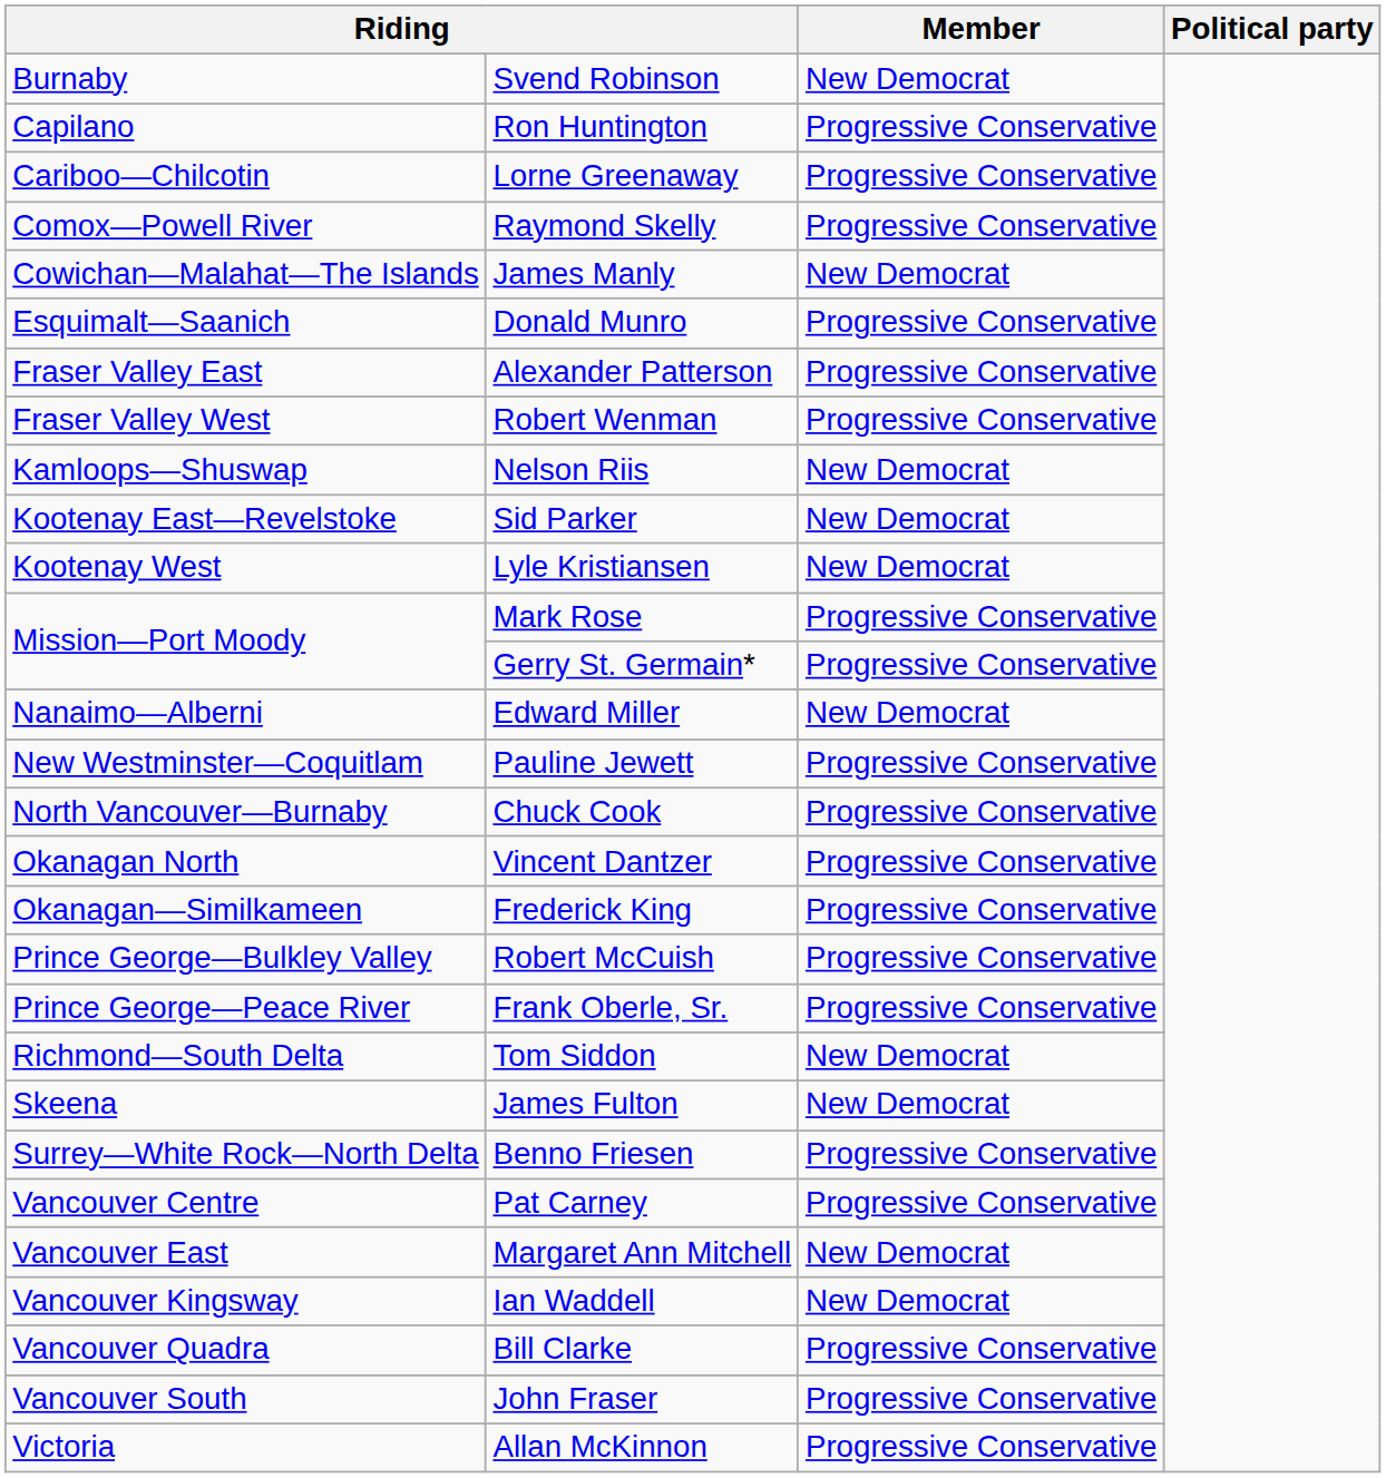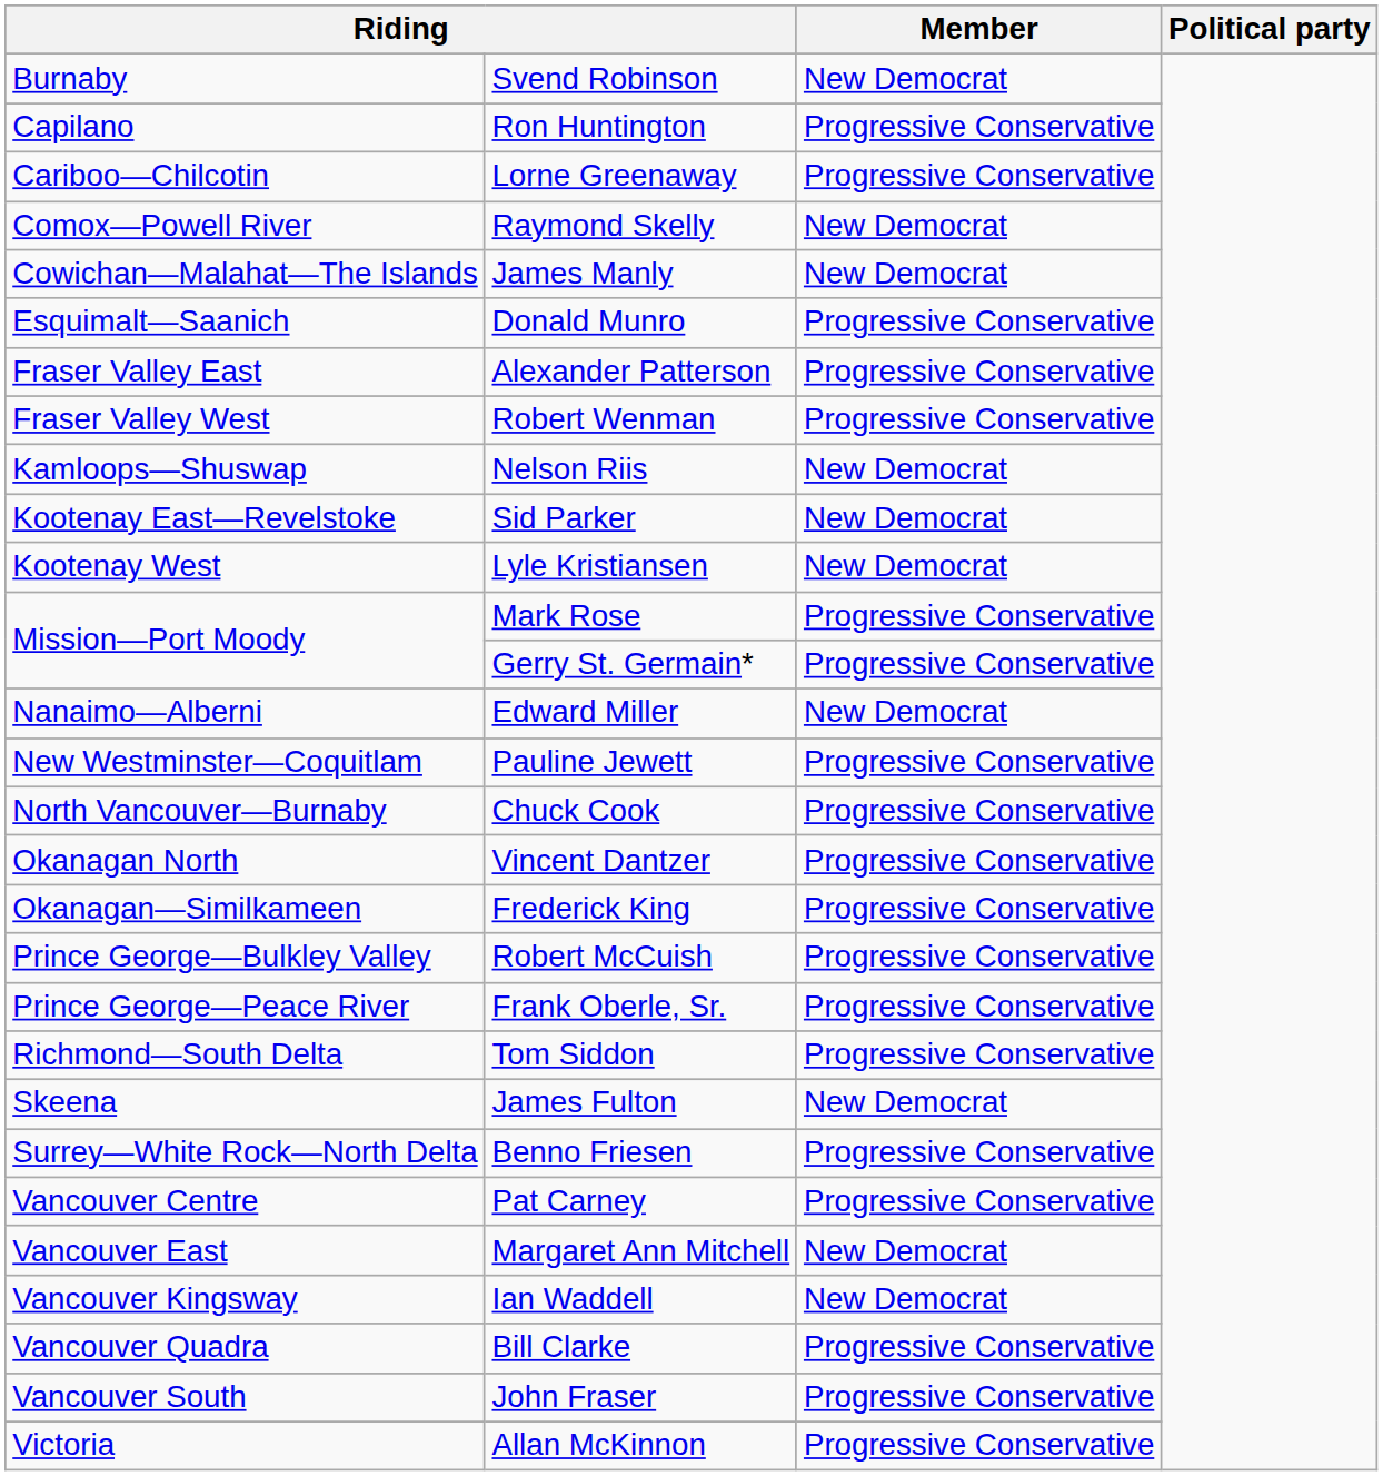Raymond Skelly | Member: Progressive Conservative -> New Democrat
Tom Siddon | Member: New Democrat -> Progressive Conservative
